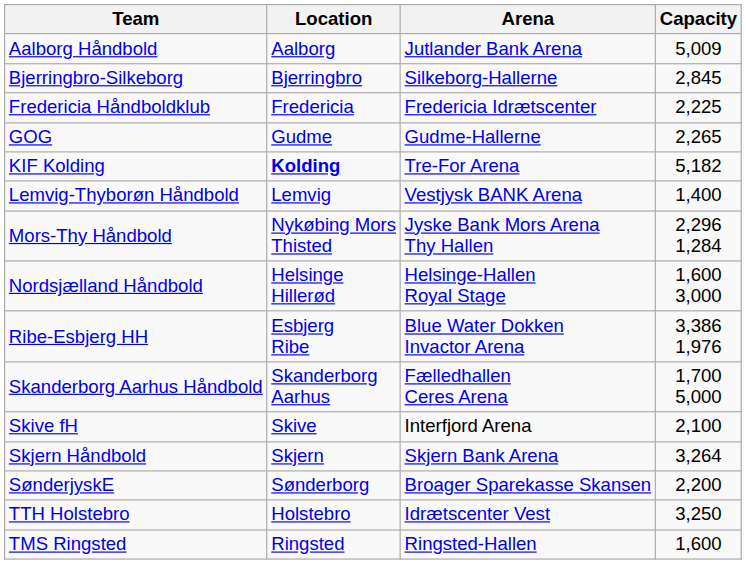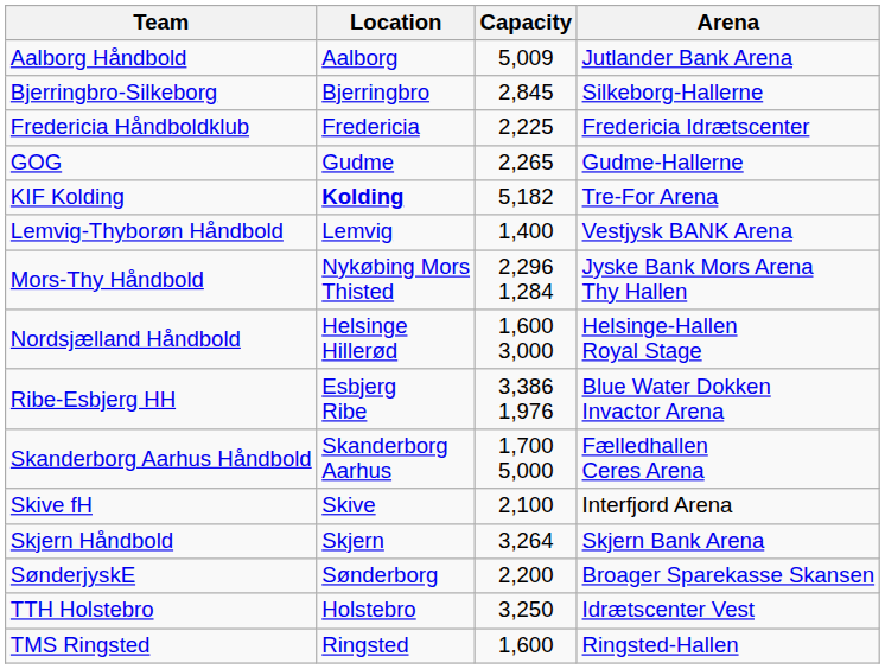columns swapped: Arena <-> Capacity
